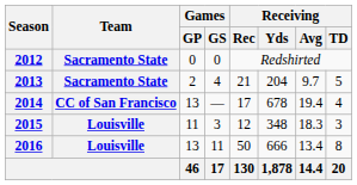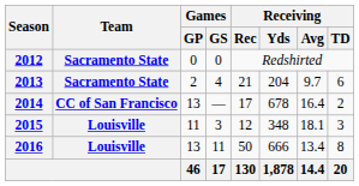2013 | Receiving / TD: 5 -> 6
2014 | Receiving / Avg: 19.4 -> 16.4
2014 | Receiving / TD: 4 -> 2
2015 | Receiving / Avg: 18.3 -> 18.1
